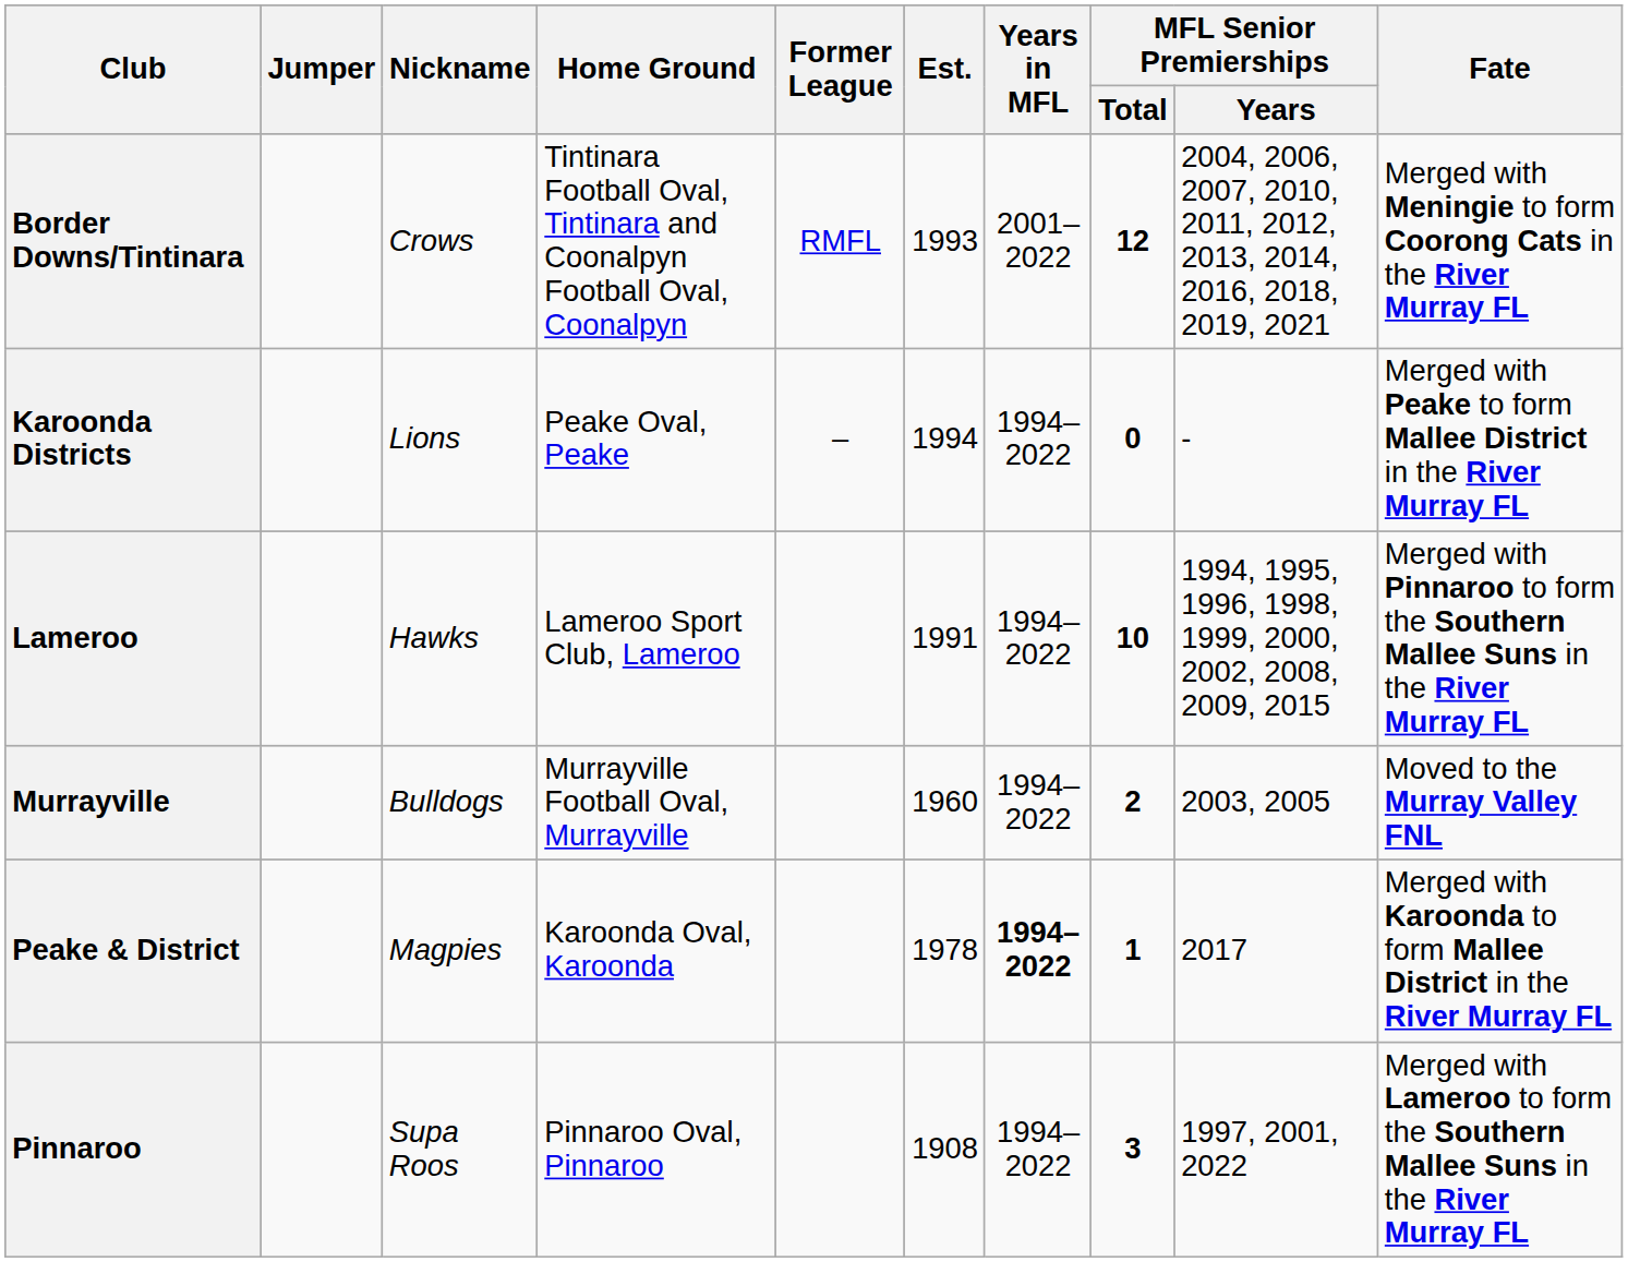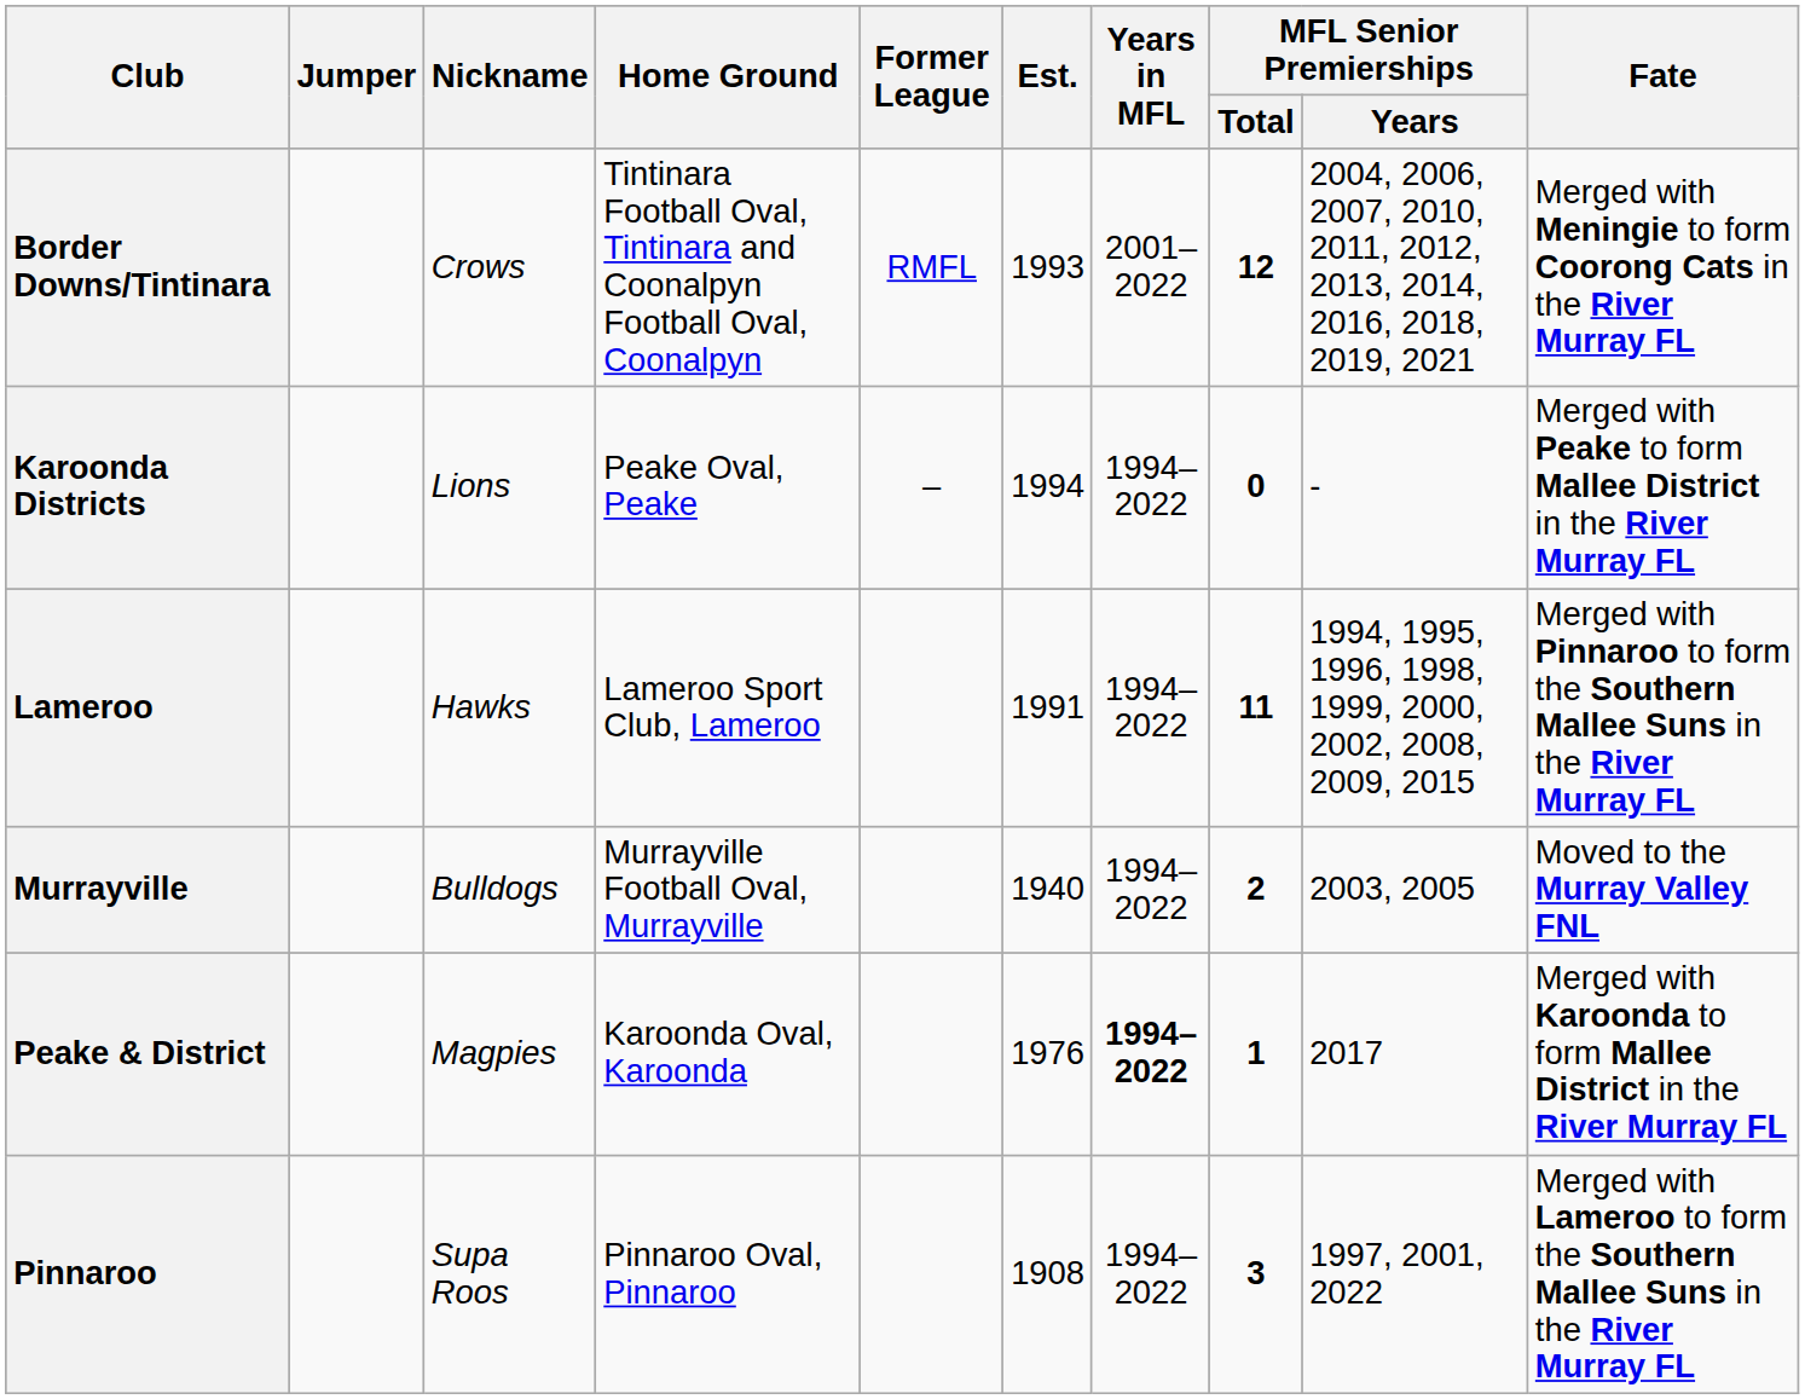Lameroo | MFL Senior Premierships / Total: 10 -> 11
Murrayville | Est.: 1960 -> 1940
Peake & District | Est.: 1978 -> 1976
